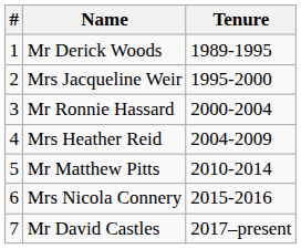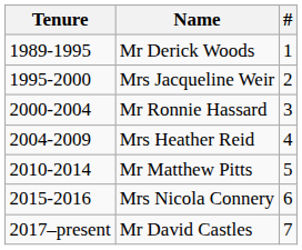columns swapped: # <-> Tenure
